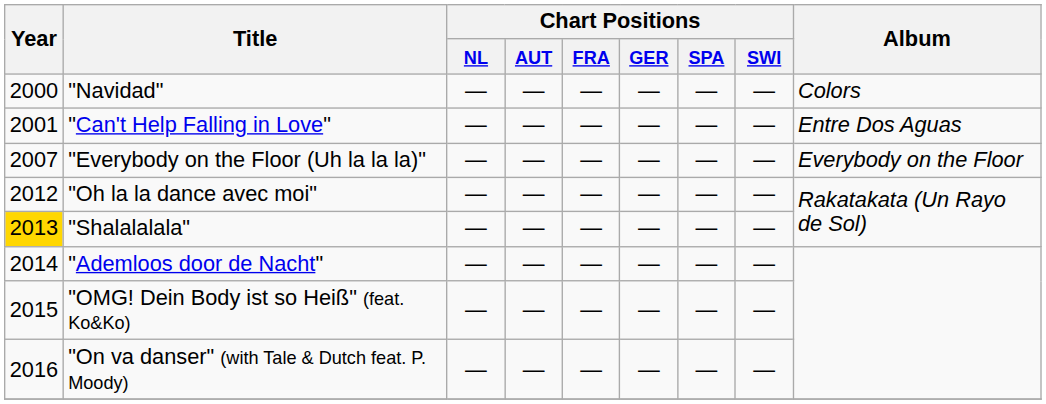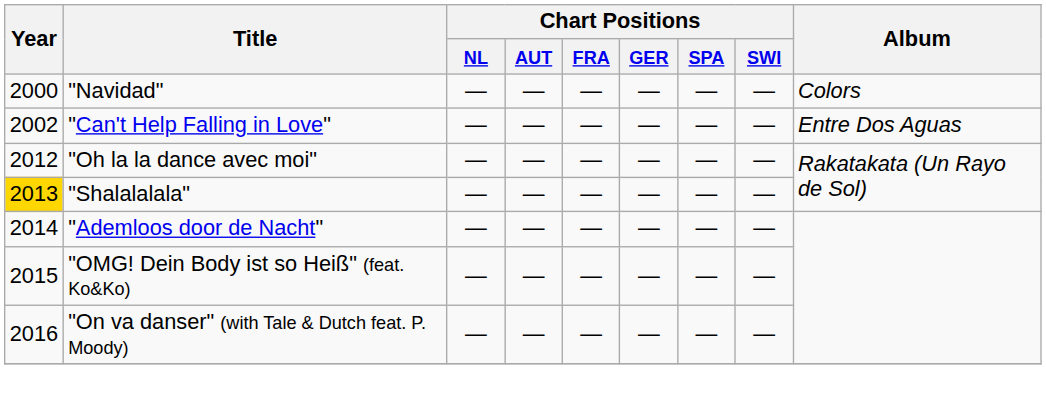"Can't Help Falling in Love" | Year: 2001 -> 2002
- row: 2007 | "Everybody on the Floor (Uh la la la)" | — | — | — | — | — | — | Everybody on the Floor
